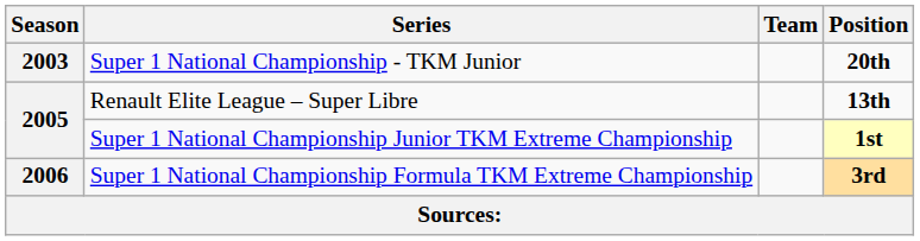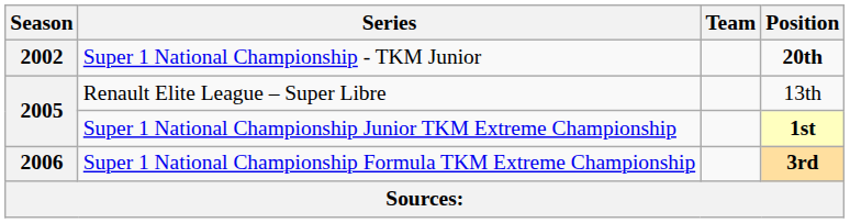Super 1 National Championship - TKM Junior | Season: 2003 -> 2002
Renault Elite League – Super Libre | Position: bold -> normal
